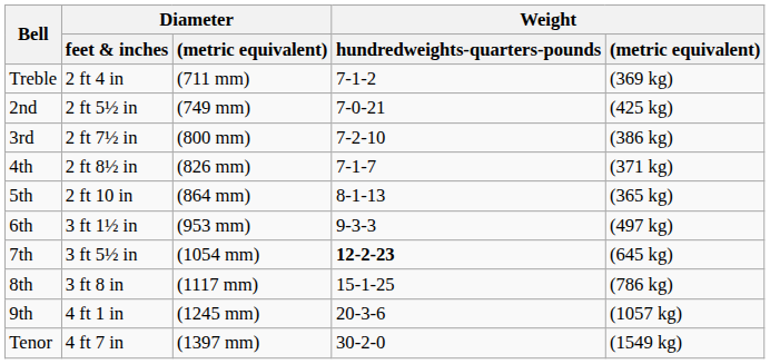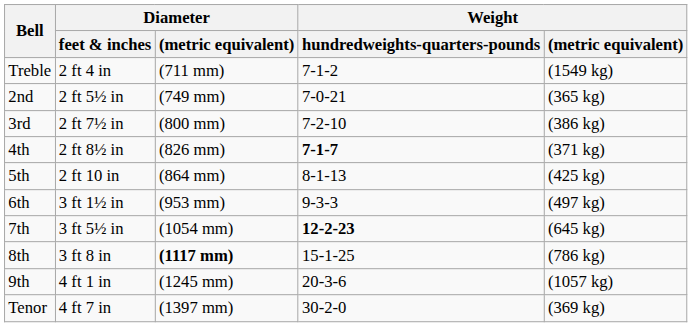Treble | Weight / (metric equivalent): (369 kg) -> (1549 kg)
2nd | Weight / (metric equivalent): (425 kg) -> (365 kg)
4th | Weight / hundredweights-quarters-pounds: normal -> bold
5th | Weight / (metric equivalent): (365 kg) -> (425 kg)
8th | Diameter / (metric equivalent): normal -> bold
Tenor | Weight / (metric equivalent): (1549 kg) -> (369 kg)
